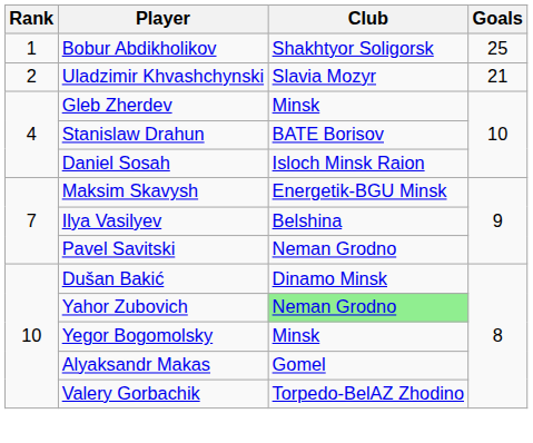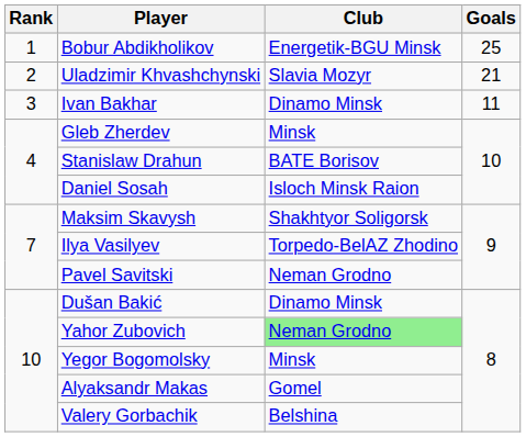Bobur Abdikholikov | Club: Shakhtyor Soligorsk -> Energetik-BGU Minsk
+ row: 3 | Ivan Bakhar | Dinamo Minsk | 11
Maksim Skavysh | Club: Energetik-BGU Minsk -> Shakhtyor Soligorsk
Ilya Vasilyev | Club: Belshina -> Torpedo-BelAZ Zhodino
Valery Gorbachik | Club: Torpedo-BelAZ Zhodino -> Belshina
